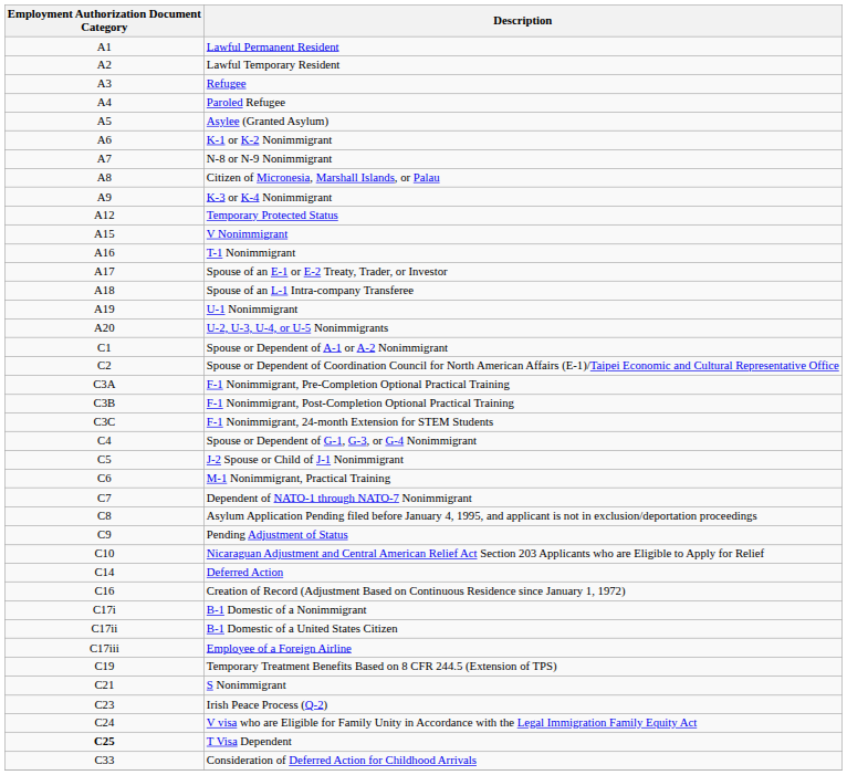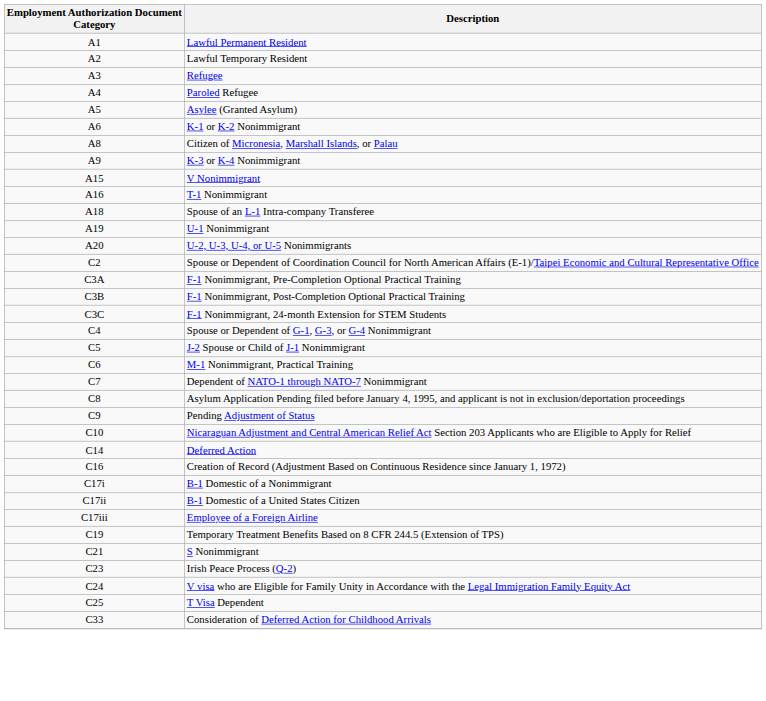- row: A7 | N-8 or N-9 Nonimmigrant
- row: A12 | Temporary Protected Status
- row: A17 | Spouse of an E-1 or E-2 Treaty, Trader, or Investor
- row: C1 | Spouse or Dependent of A-1 or A-2 Nonimmigrant
T Visa Dependent | Employment Authorization Document Category: bold -> normal
